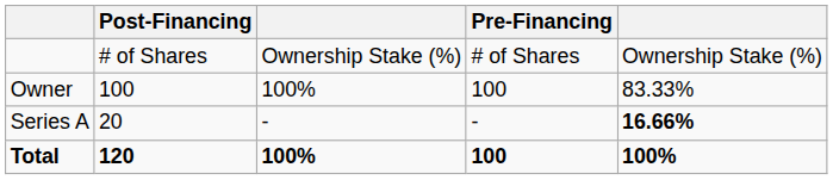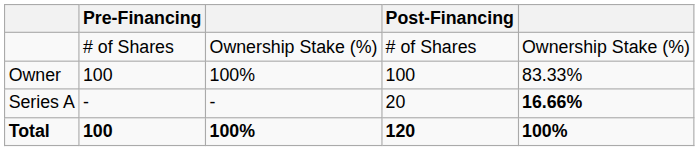columns swapped: Pre-Financing <-> Post-Financing
